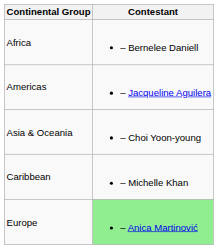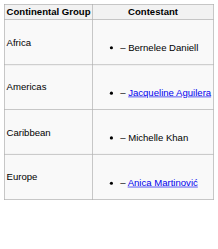- row: Asia & Oceania | – Choi Yoon-young
Europe | Contestant: lightgreen background -> no background
